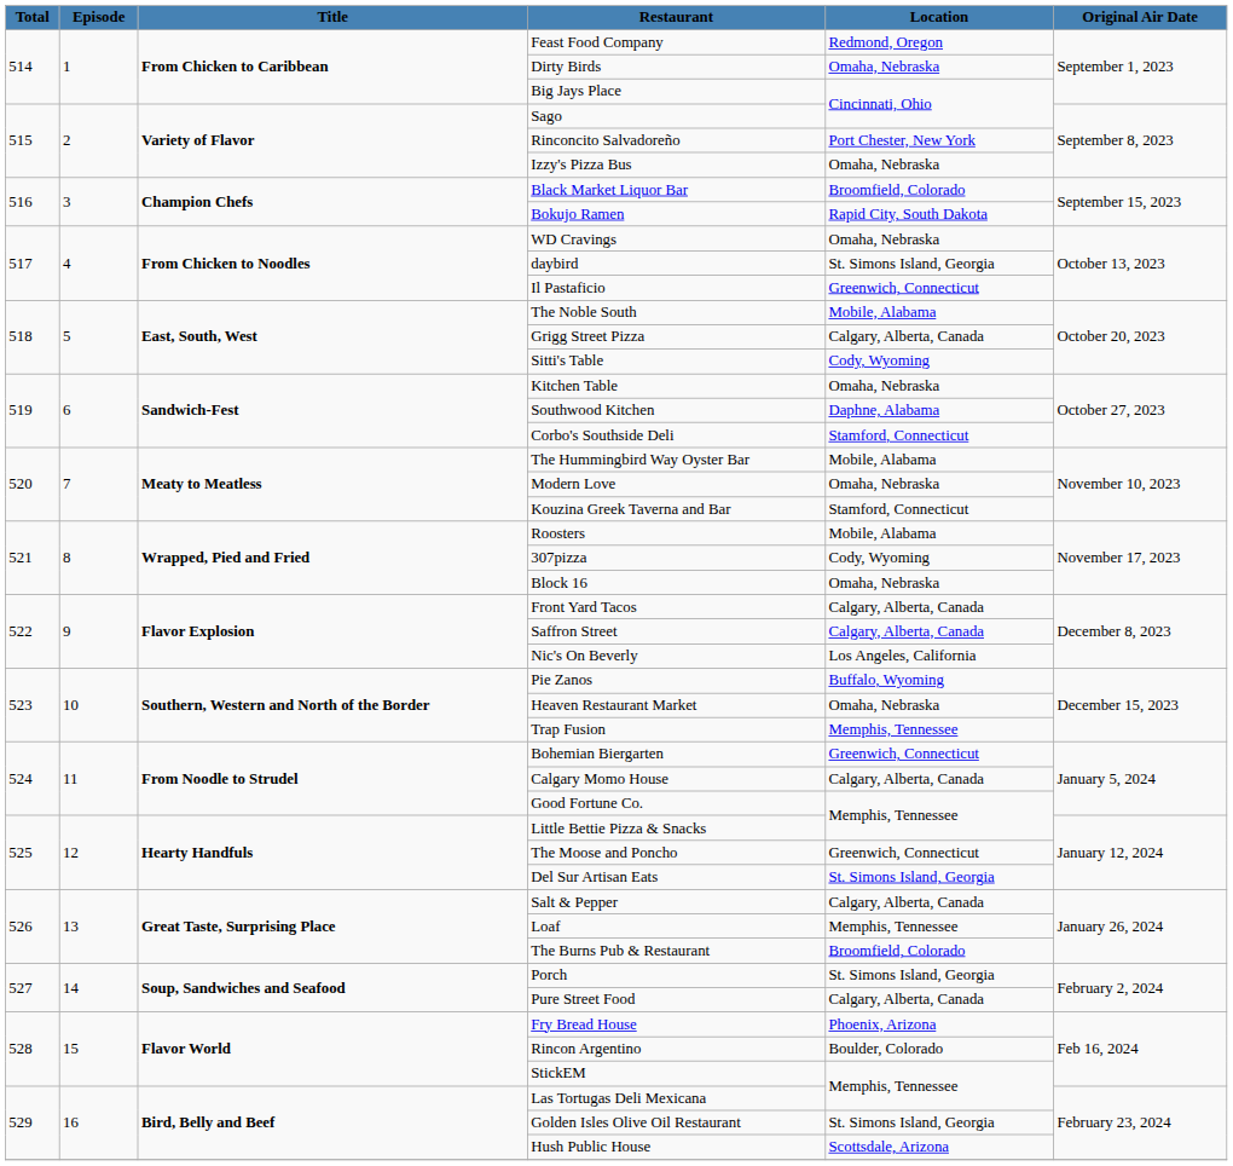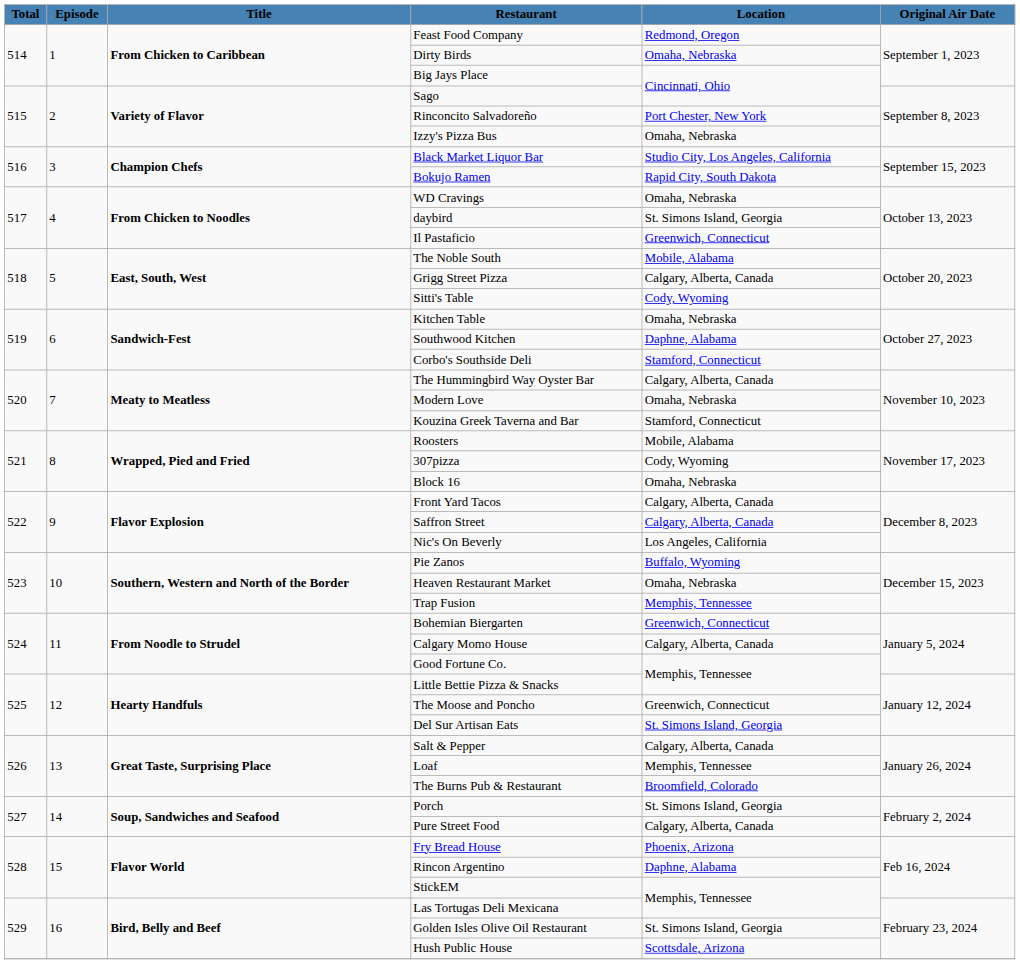Black Market Liquor Bar | Location: Broomfield, Colorado -> Studio City, Los Angeles, California
The Hummingbird Way Oyster Bar | Location: Mobile, Alabama -> Calgary, Alberta, Canada
Rincon Argentino | Location: Boulder, Colorado -> Daphne, Alabama
